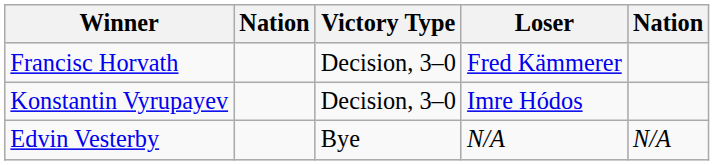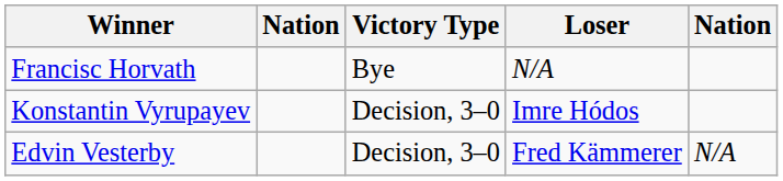Francisc Horvath | Victory Type: Decision, 3–0 -> Bye
Francisc Horvath | Loser: Fred Kämmerer -> N/A
Edvin Vesterby | Victory Type: Bye -> Decision, 3–0
Edvin Vesterby | Loser: N/A -> Fred Kämmerer
